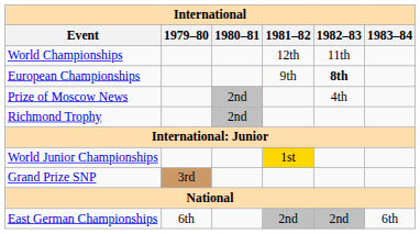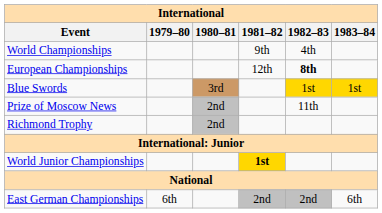World Championships | 1981–82: 12th -> 9th
World Championships | 1982–83: 11th -> 4th
European Championships | 1981–82: 9th -> 12th
+ row: Blue Swords | 3rd | 1st | 1st
Prize of Moscow News | 1982–83: 4th -> 11th
World Junior Championships | 1981–82: normal -> bold
- row: Grand Prize SNP | 3rd
